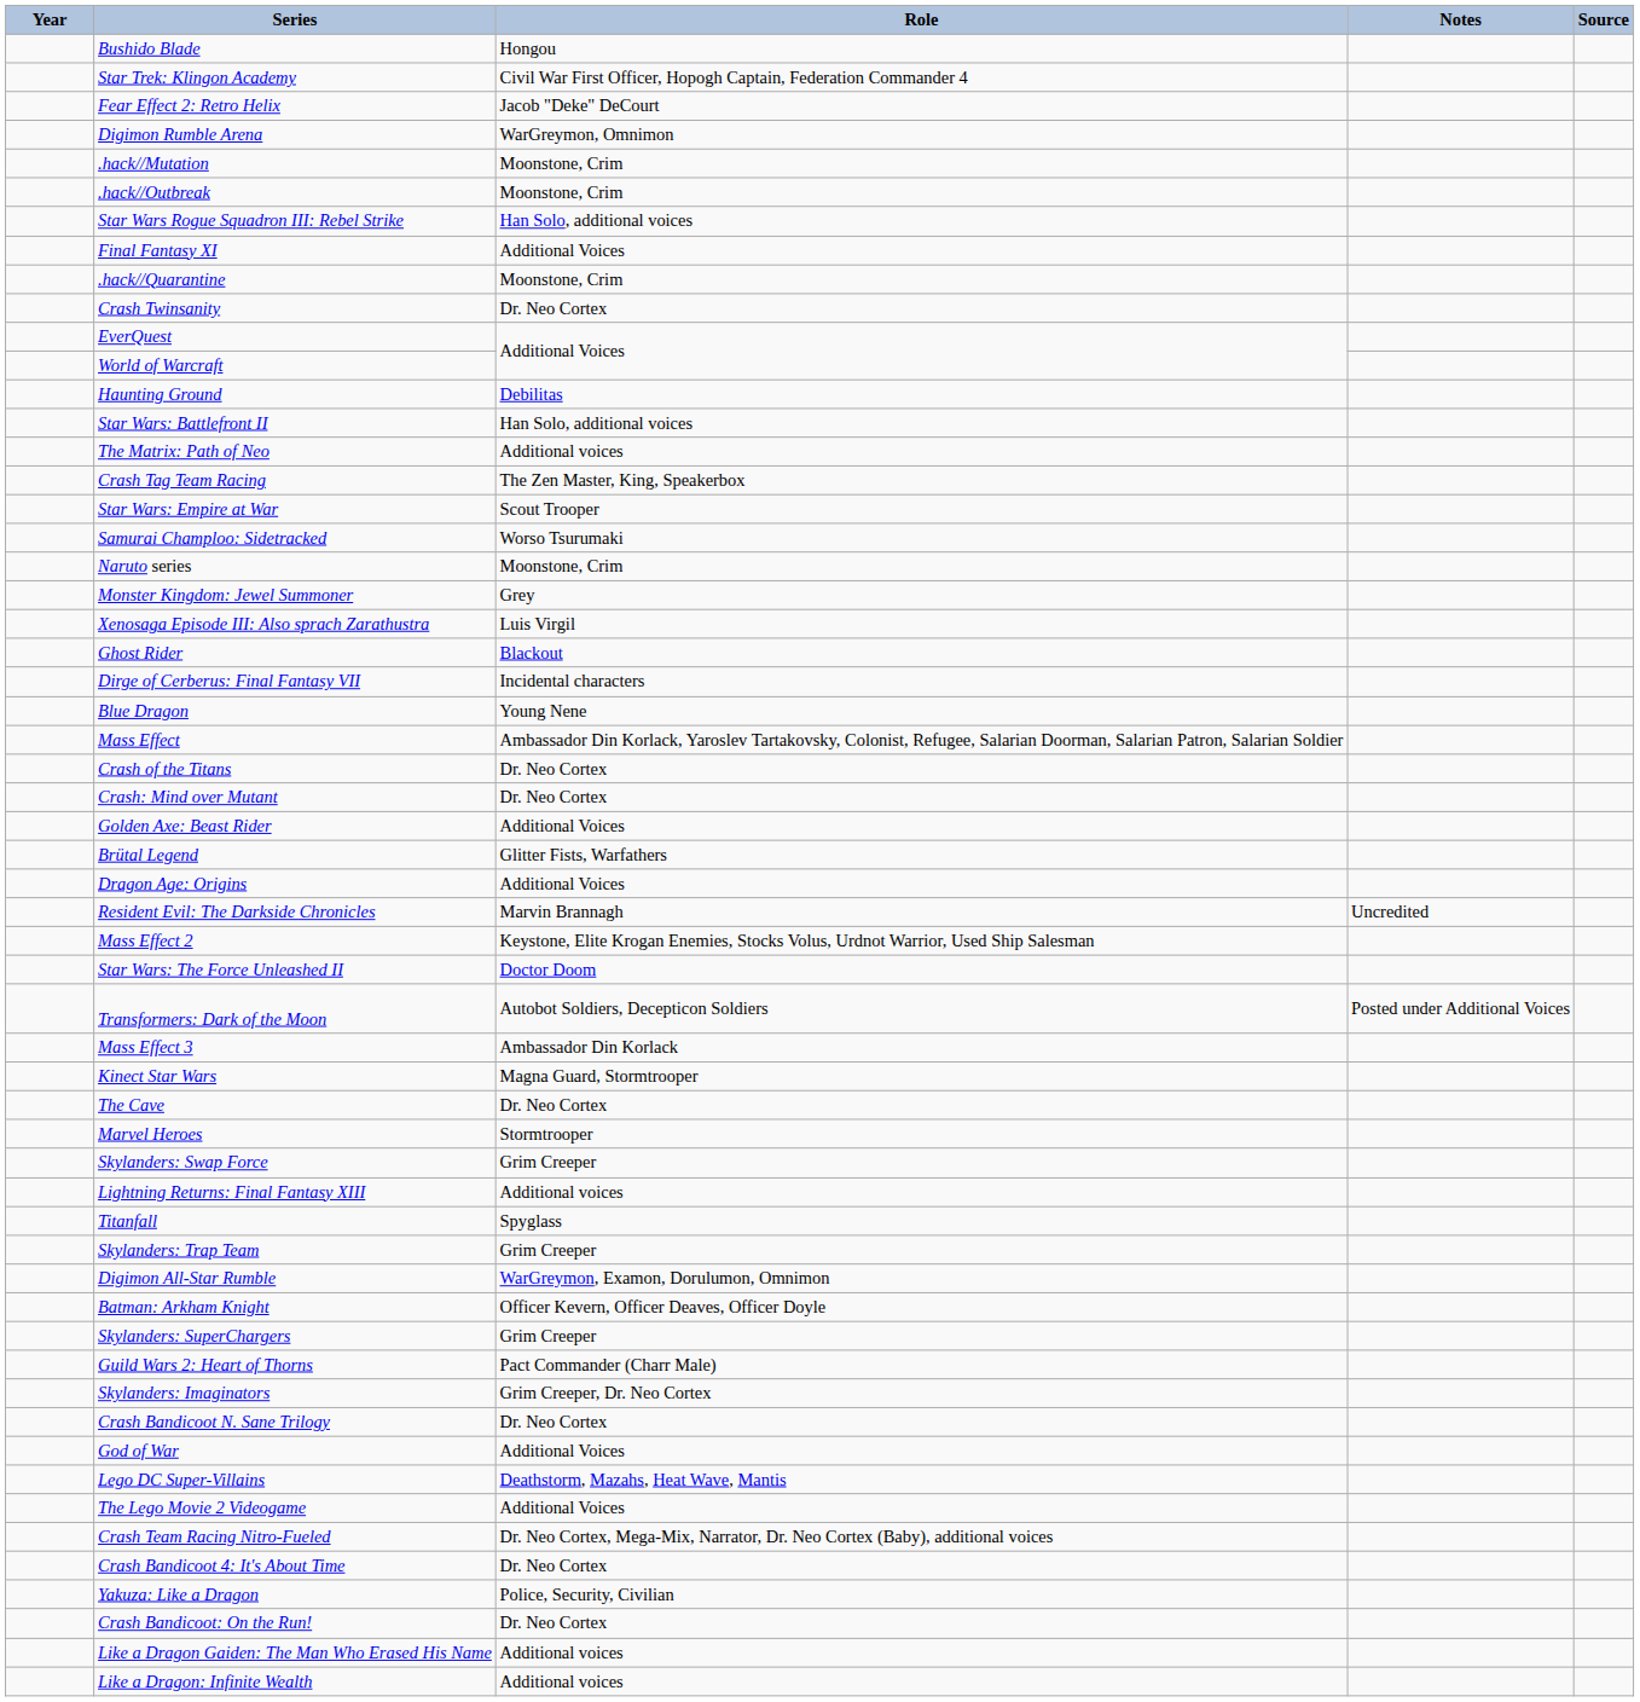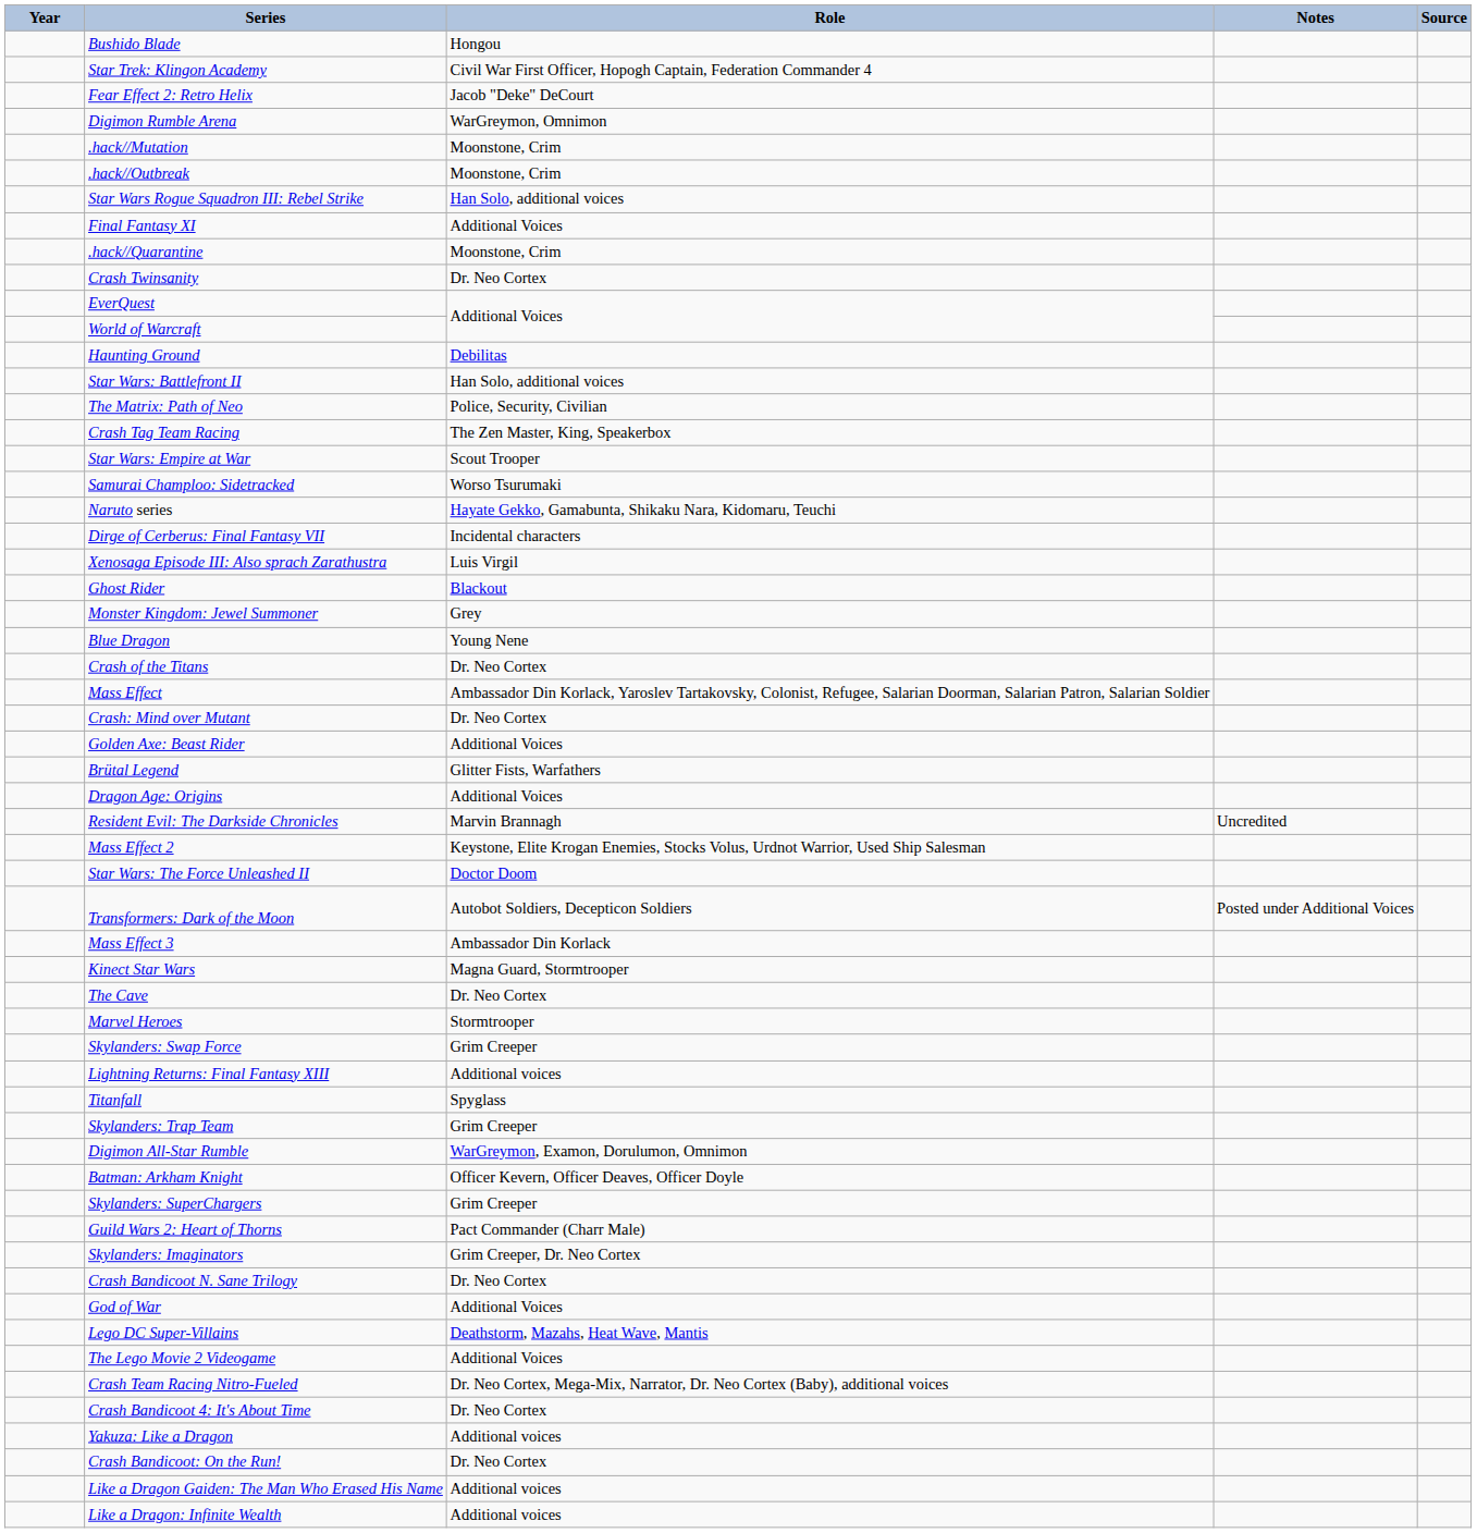The Matrix: Path of Neo | Role: Additional voices -> Police, Security, Civilian
Naruto series | Role: Moonstone, Crim -> Hayate Gekko, Gamabunta, Shikaku Nara, Kidomaru, Teuchi
rows swapped: Dirge of Cerberus: Final Fantasy VII <-> Monster Kingdom: Jewel Summoner
rows swapped: Crash of the Titans <-> Mass Effect
Yakuza: Like a Dragon | Role: Police, Security, Civilian -> Additional voices
